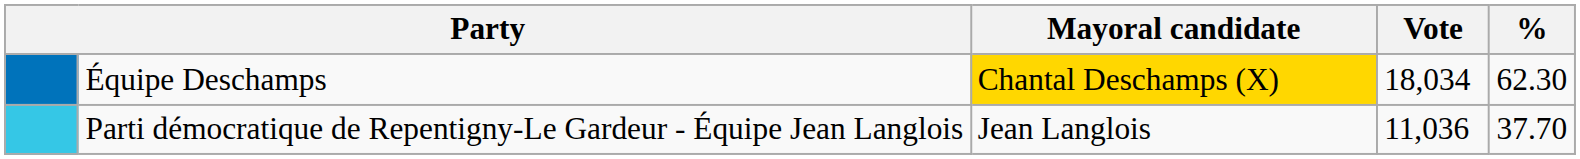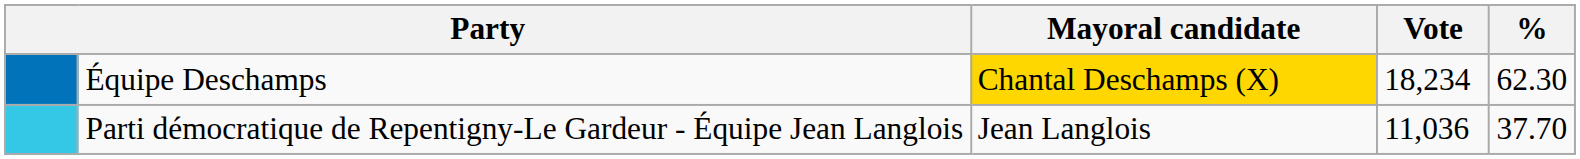Équipe Deschamps | Vote: 18,034 -> 18,234
